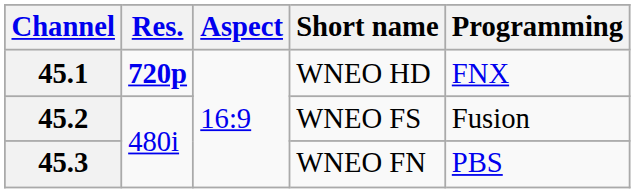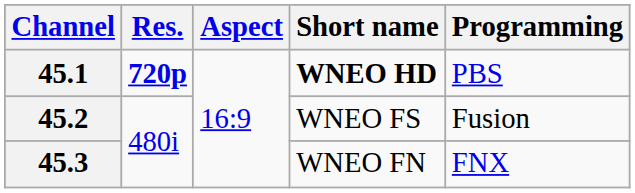45.1 | Short name: normal -> bold
45.1 | Programming: FNX -> PBS
45.3 | Programming: PBS -> FNX
